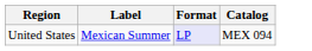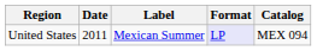+ column: Date | 2011
